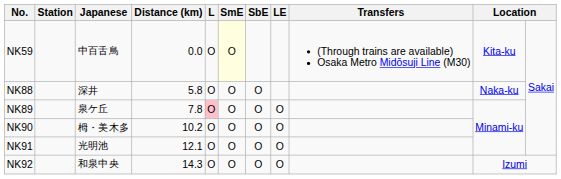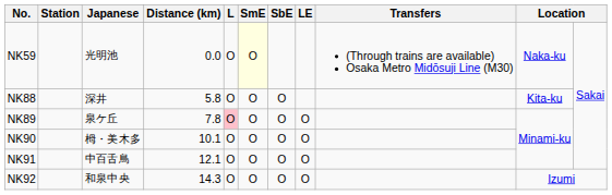NK59 | Japanese: 中百舌鳥 -> 光明池
NK59 | column 10: Kita-ku -> Naka-ku
NK88 | column 10: Naka-ku -> Kita-ku
NK90 | Distance (km): 10.2 -> 10.1
NK91 | Japanese: 光明池 -> 中百舌鳥
